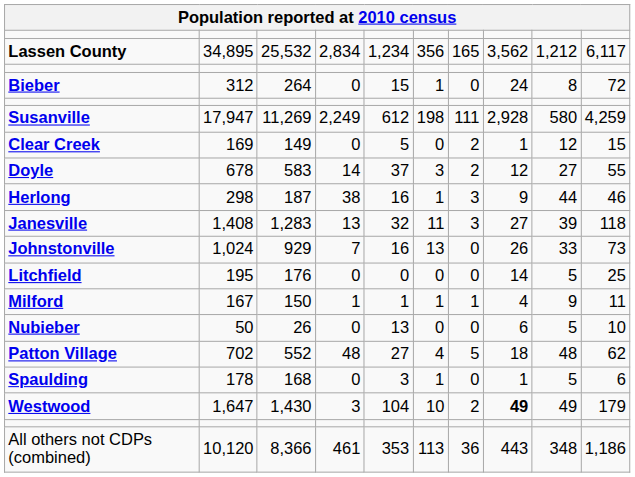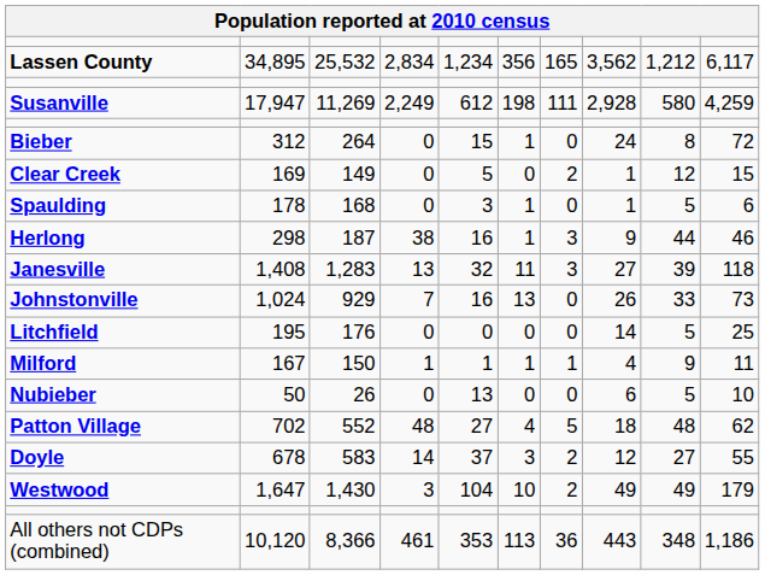rows swapped: Susanville <-> Bieber
rows swapped: Doyle <-> Spaulding
Westwood | column 8: bold -> normal
